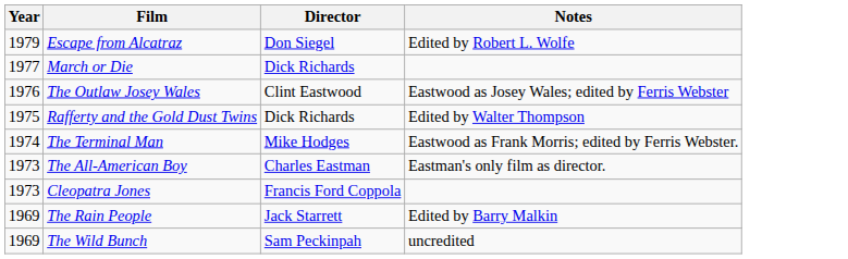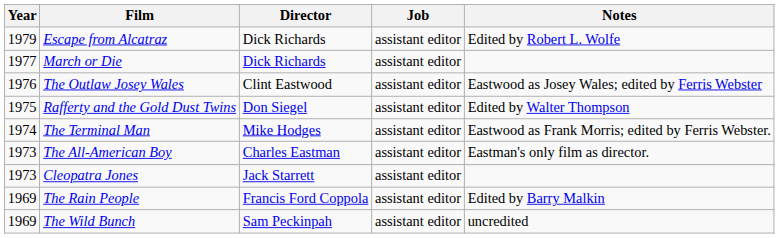+ column: Job | assistant editor | assistant editor | assistant editor | assistant editor | assistant editor | assistant editor | assistant editor | assistant editor | assistant editor
Escape from Alcatraz | Director: Don Siegel -> Dick Richards
Rafferty and the Gold Dust Twins | Director: Dick Richards -> Don Siegel
Cleopatra Jones | Director: Francis Ford Coppola -> Jack Starrett
The Rain People | Director: Jack Starrett -> Francis Ford Coppola
